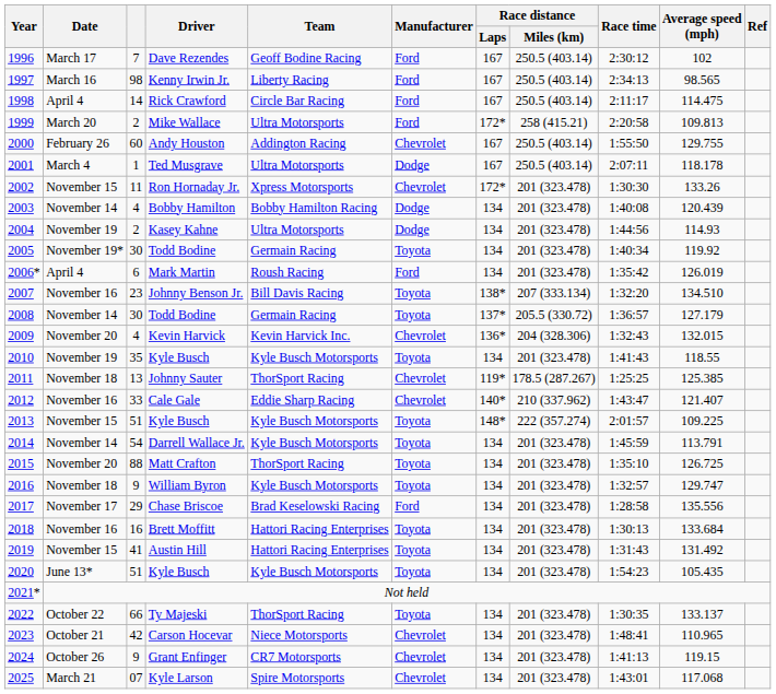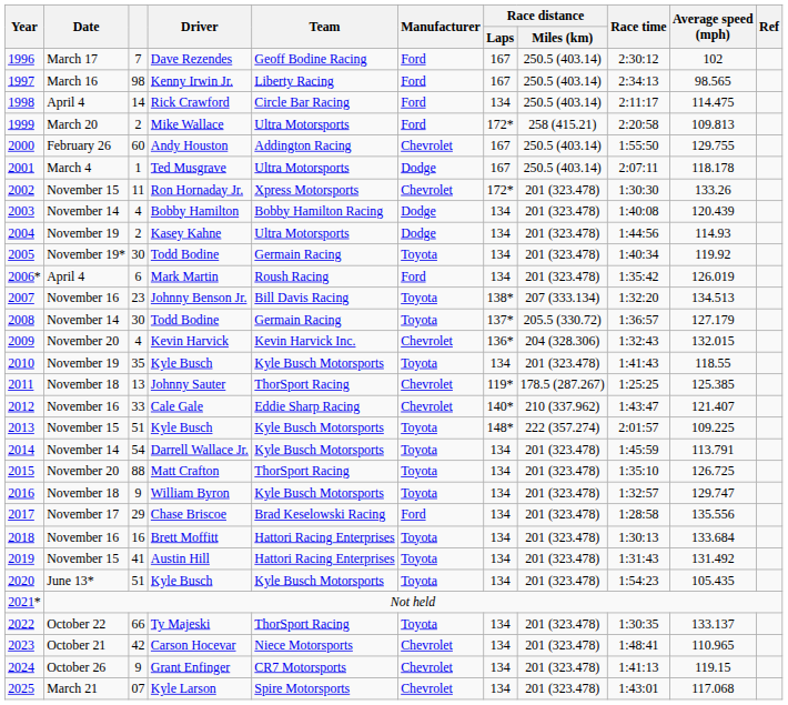Rick Crawford | Race distance / Laps: 167 -> 134
Johnny Benson Jr. | Average speed (mph): 134.510 -> 134.513
